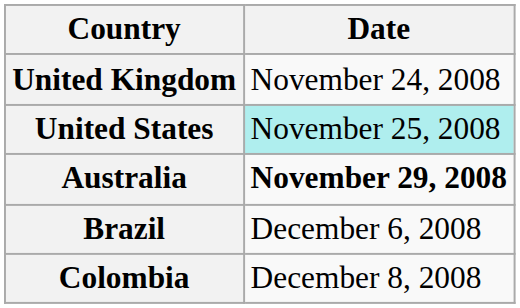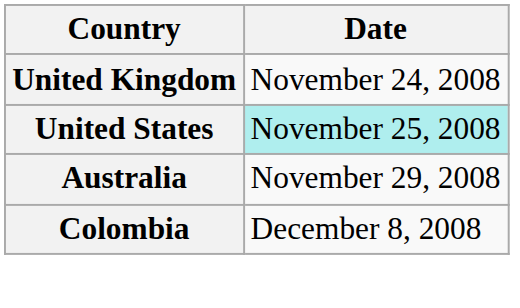Australia | Date: bold -> normal
- row: Brazil | December 6, 2008
